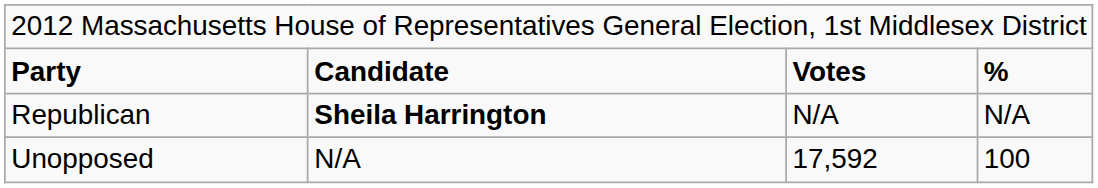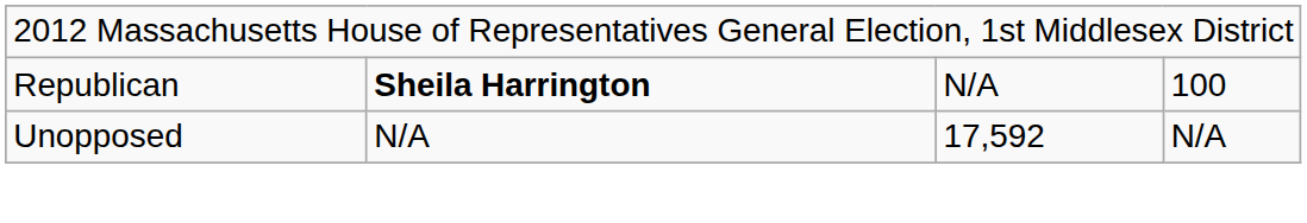- row: Party | Candidate | Votes | %
Republican | column 4: N/A -> 100
Unopposed | column 4: 100 -> N/A
